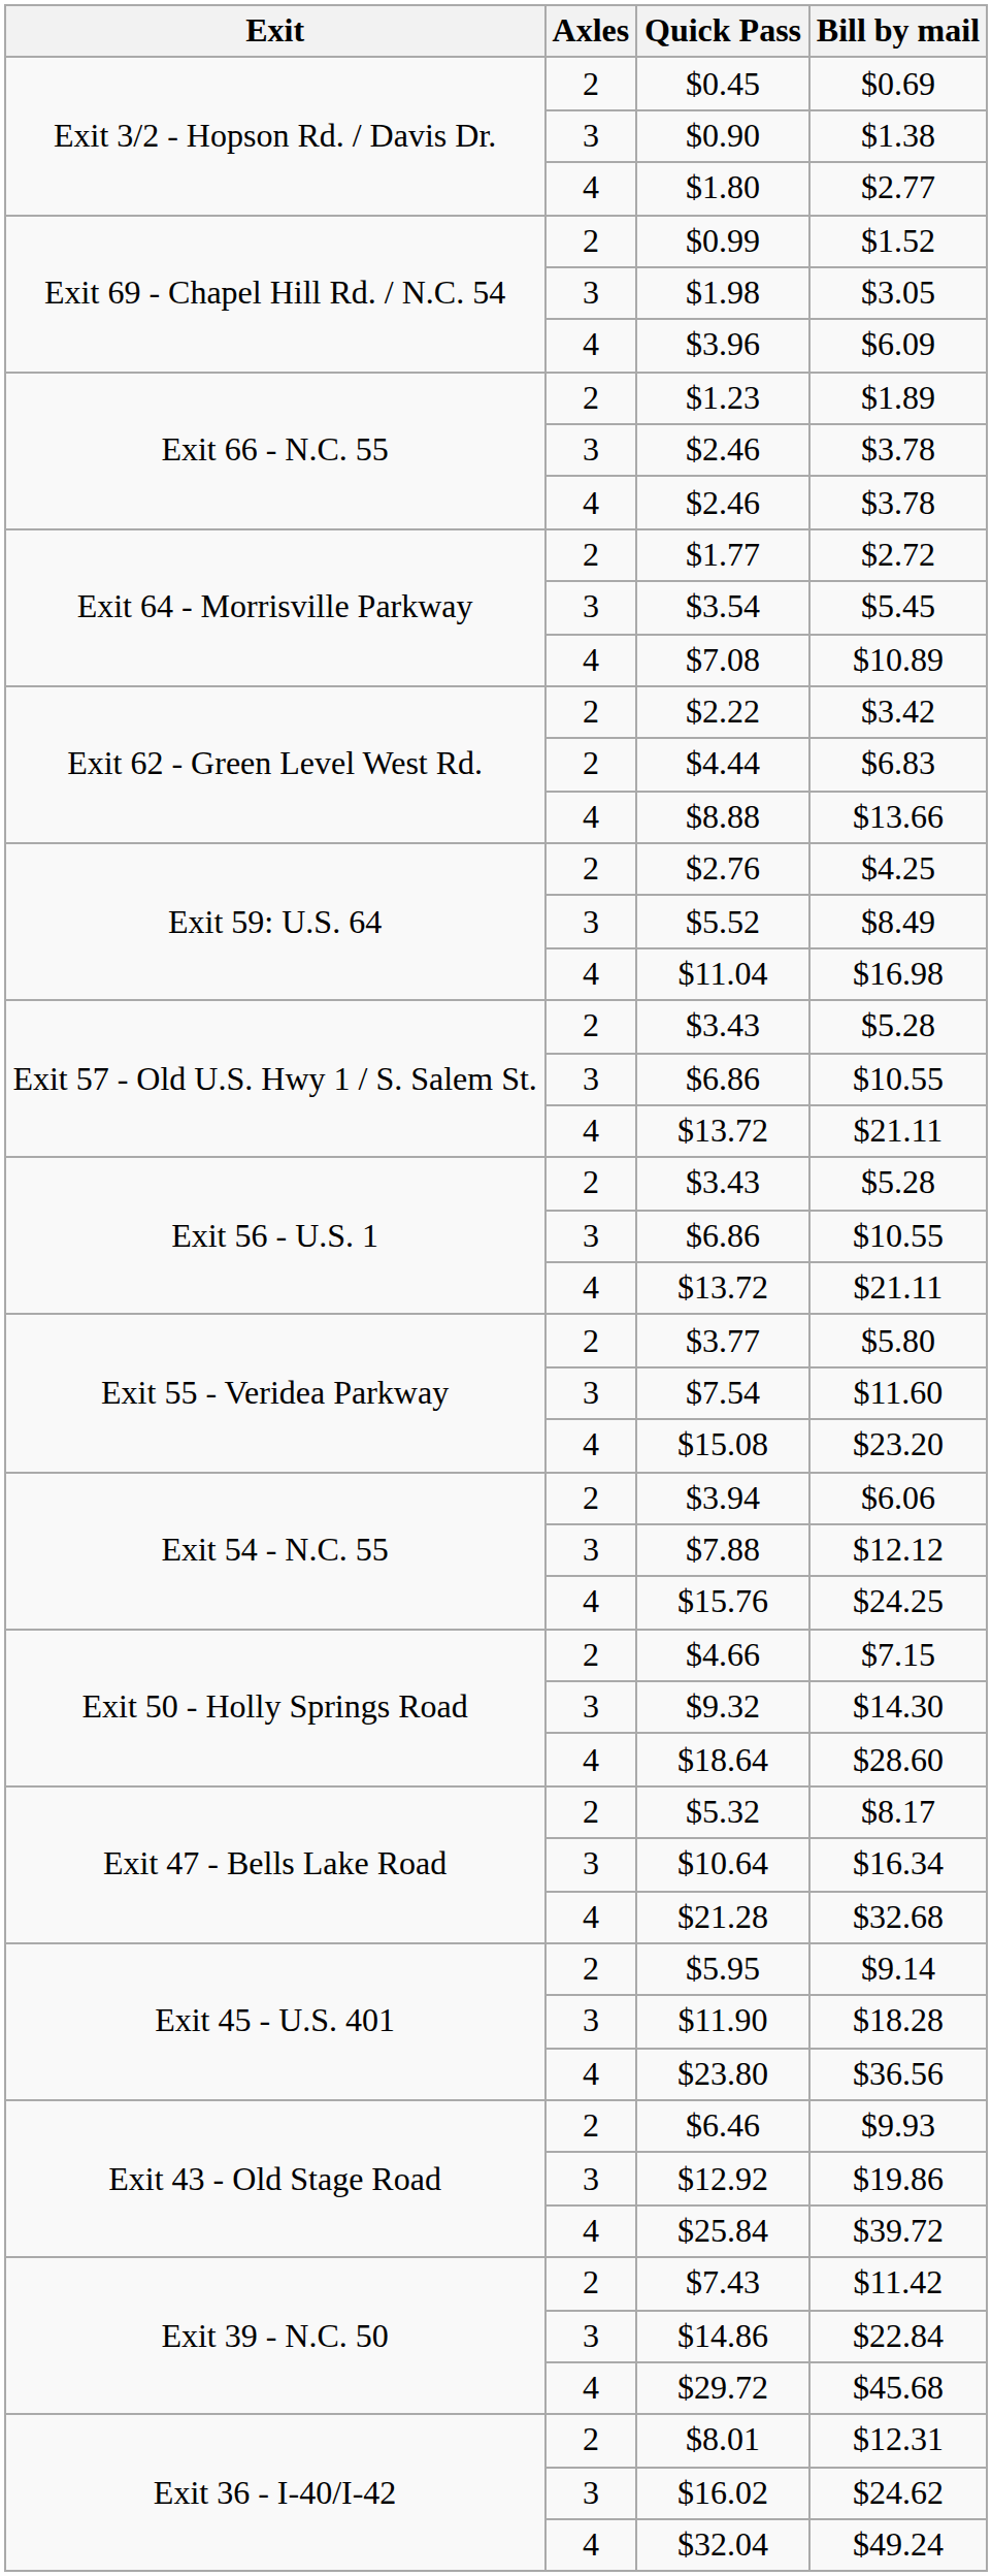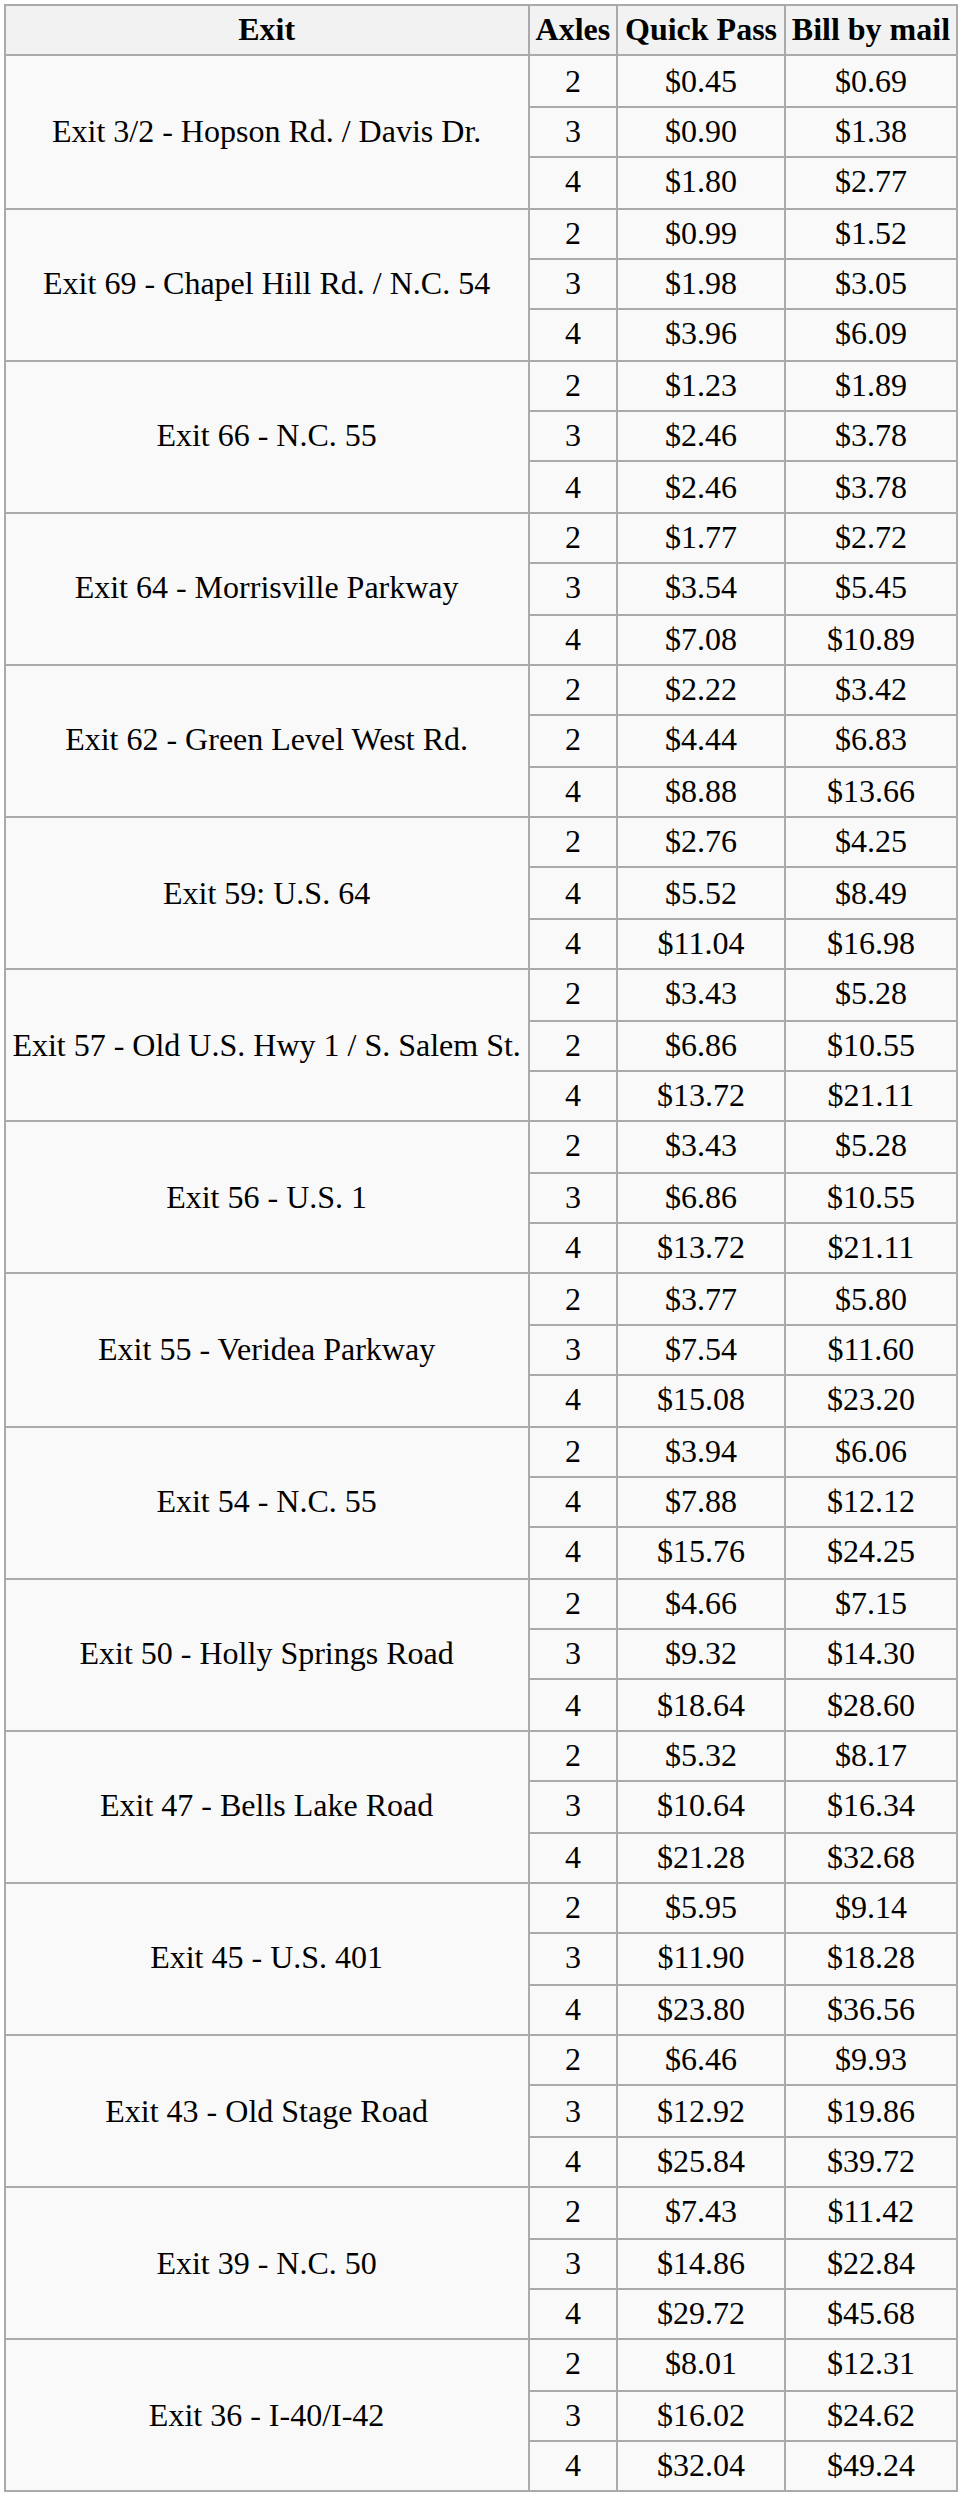$5.52 | Axles: 3 -> 4
Exit 57 - Old U.S. Hwy 1 / S. Salem St. / $6.86 | Axles: 3 -> 2
$7.88 | Axles: 3 -> 4
